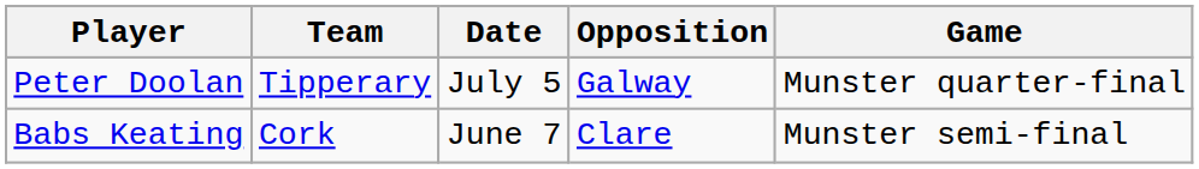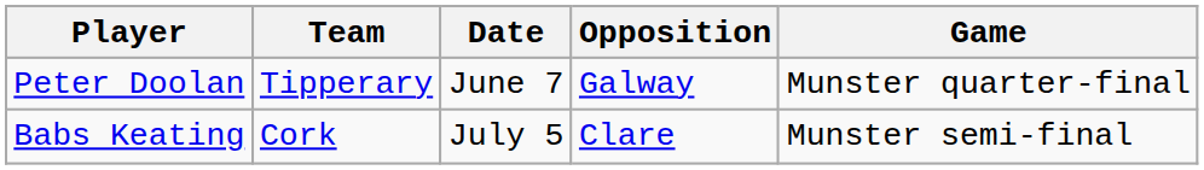Peter Doolan | Date: July 5 -> June 7
Babs Keating | Date: June 7 -> July 5
